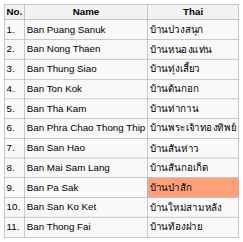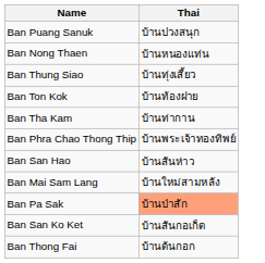- column: No. | 1. | 2. | 3. | 4. | 5. | 6. | 7. | 8. | 9. | 10. | 11.
Ban Ton Kok | Thai: บ้านต้นกอก -> บ้านท้องฝาย
Ban Mai Sam Lang | Thai: บ้านสันกอเก็ต -> บ้านใหม่สามหลัง
Ban San Ko Ket | Thai: บ้านใหม่สามหลัง -> บ้านสันกอเก็ต
Ban Thong Fai | Thai: บ้านท้องฝาย -> บ้านต้นกอก
